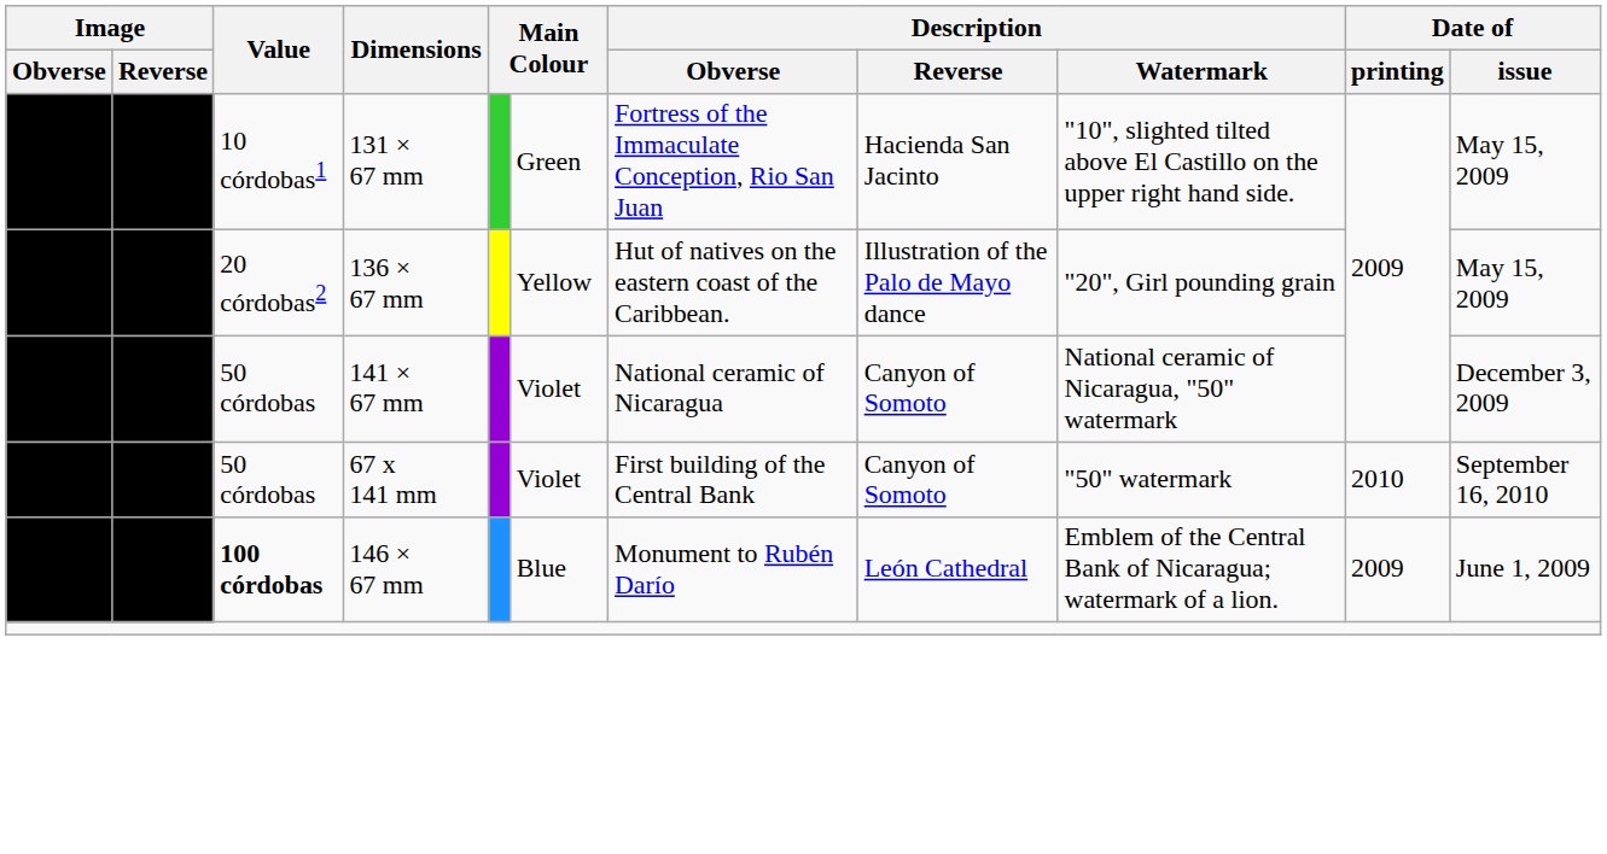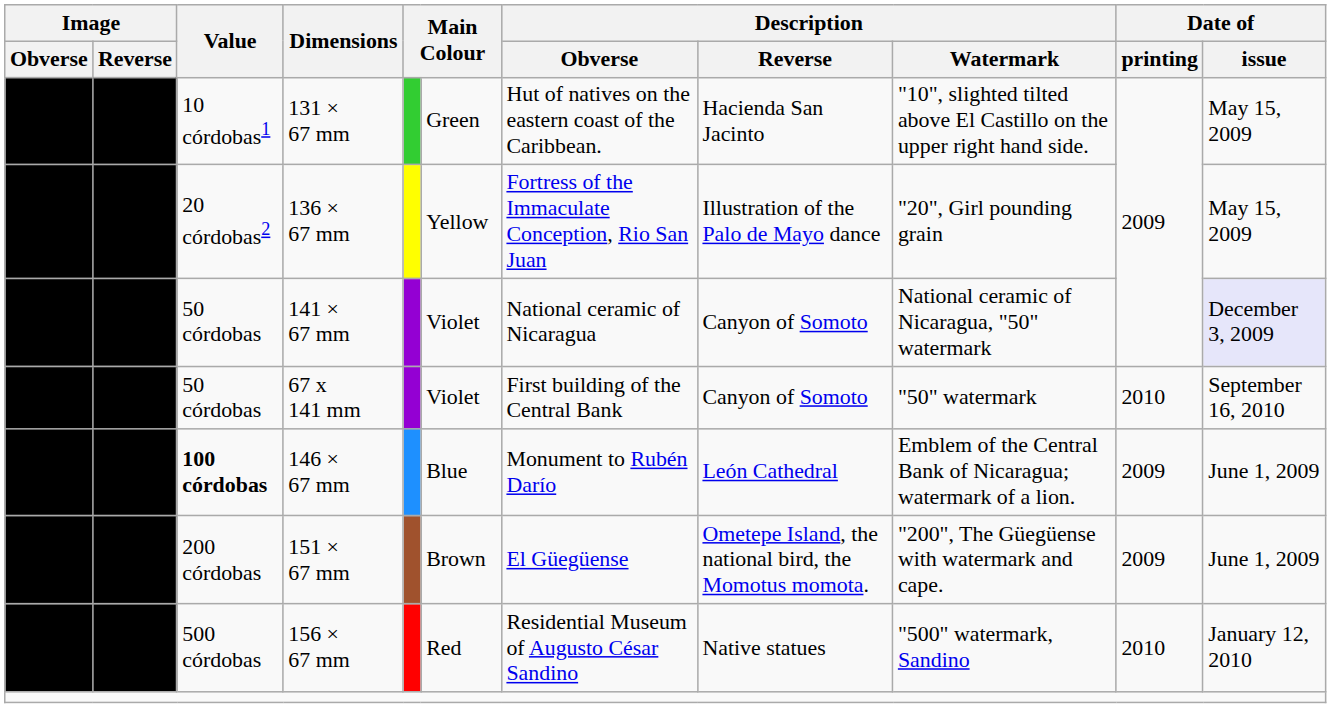131 × 67 mm | Description / Obverse: Fortress of the Immaculate Conception, Rio San Juan -> Hut of natives on the eastern coast of the Caribbean.
136 × 67 mm | Description / Obverse: Hut of natives on the eastern coast of the Caribbean. -> Fortress of the Immaculate Conception, Rio San Juan
141 × 67 mm | Date of / issue: no background -> lavender background
+ row: 200 córdobas | 151 × 67 mm | Brown | El Güegüense | Ometepe Island, the national bird, the Momotus momota. | "200", The Güegüense with watermark and cape. | 2009 | June 1, 2009
+ row: 500 córdobas | 156 × 67 mm | Red | Residential Museum of Augusto César Sandino | Native statues | "500" watermark, Sandino | 2010 | January 12, 2010
